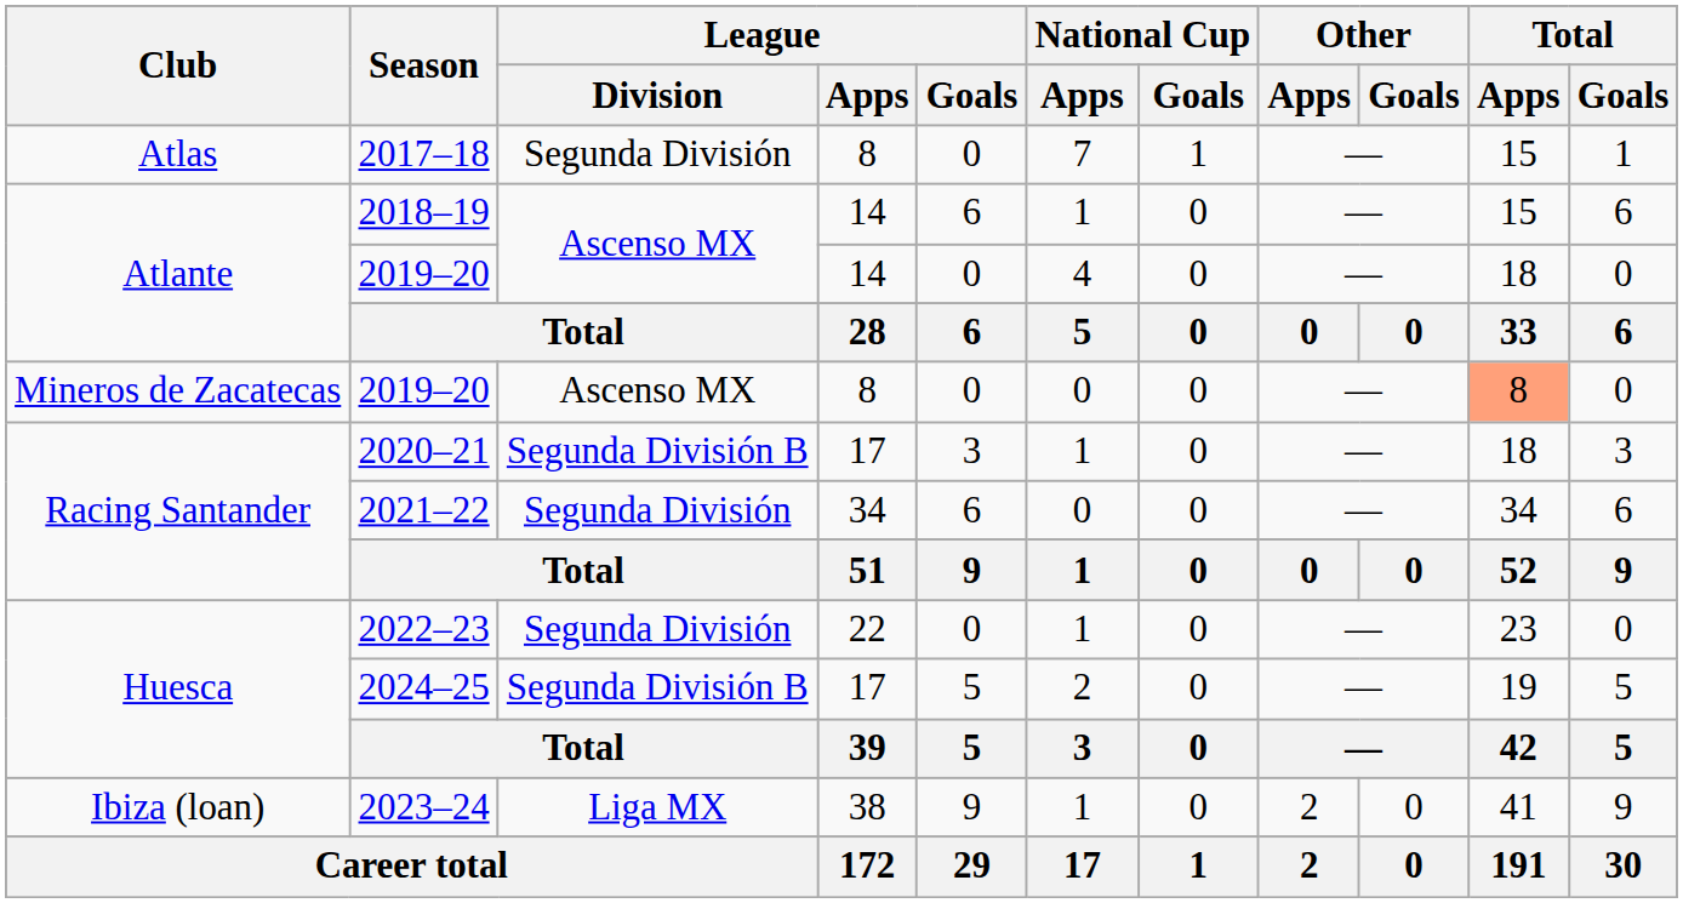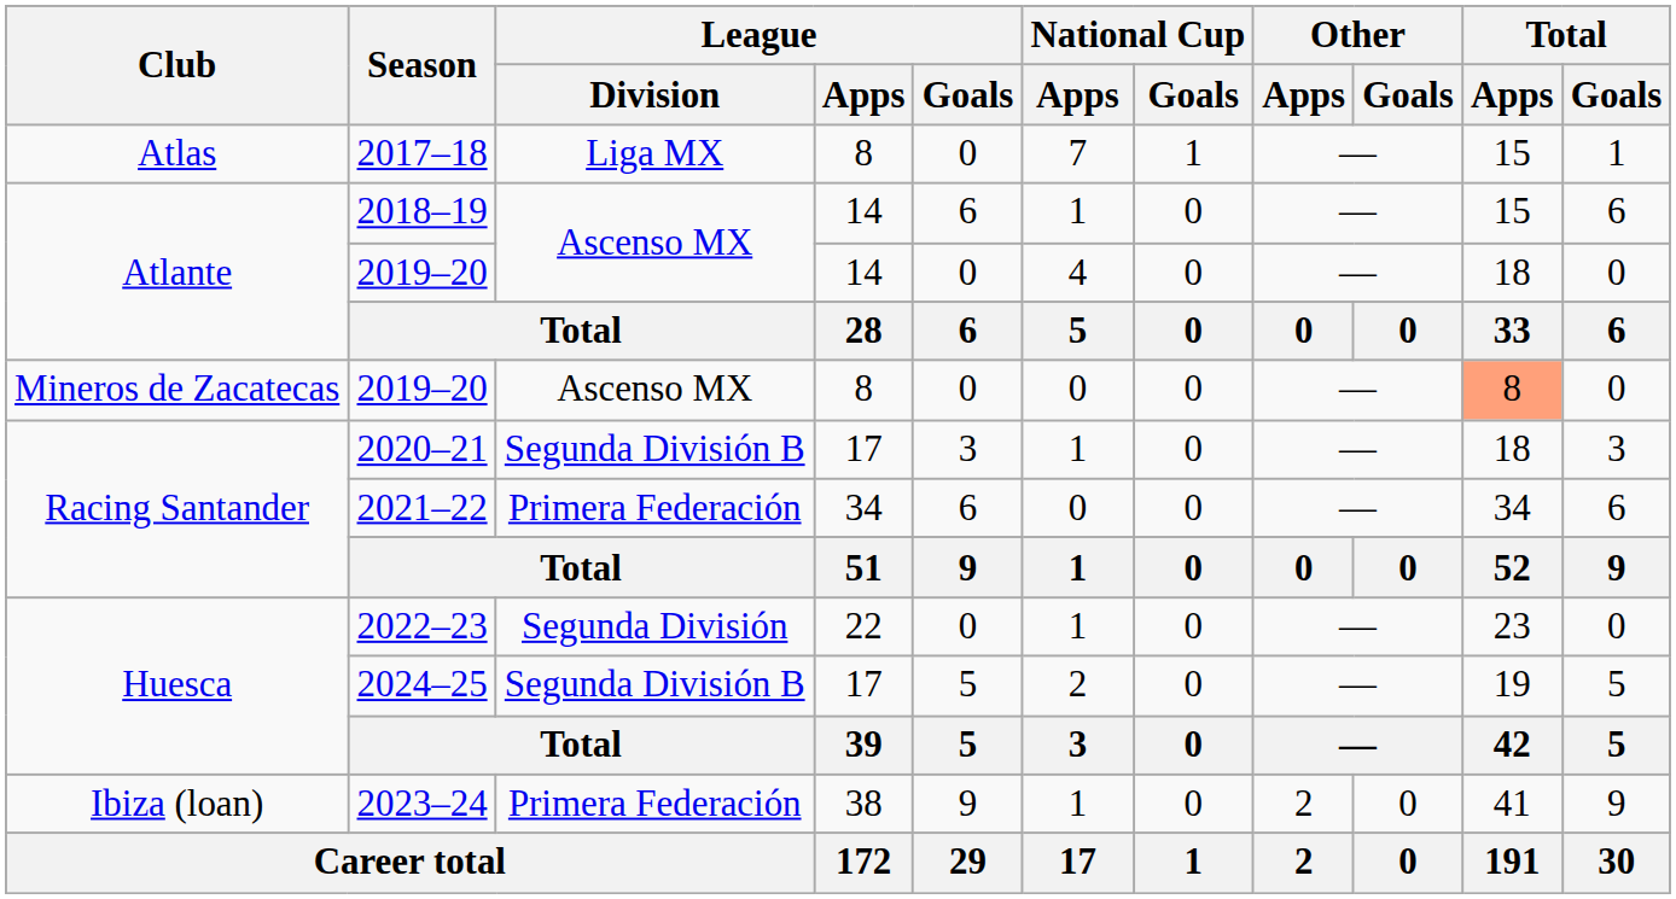2017–18 | League / Division: Segunda División -> Liga MX
2021–22 | League / Division: Segunda División -> Primera Federación
2023–24 | League / Division: Liga MX -> Primera Federación
